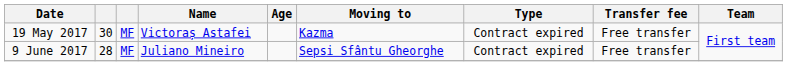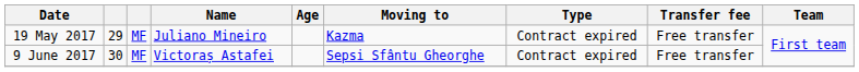19 May 2017 | column 2: 30 -> 29
19 May 2017 | Name: Victoraș Astafei -> Juliano Mineiro
9 June 2017 | column 2: 28 -> 30
9 June 2017 | Name: Juliano Mineiro -> Victoraș Astafei
